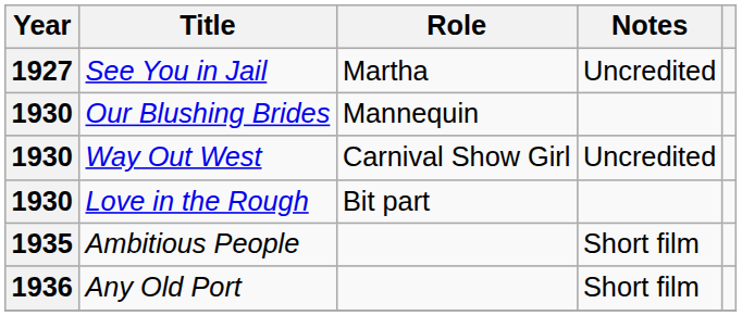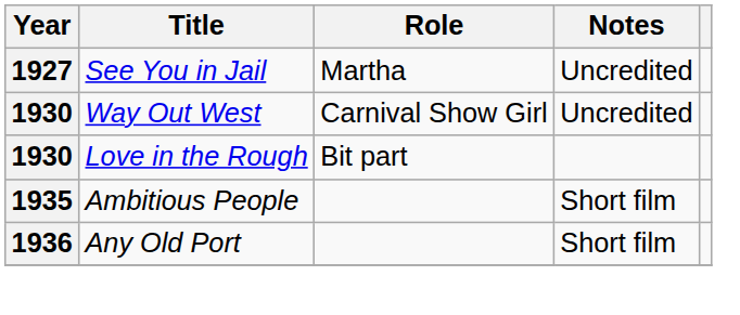- row: 1930 | Our Blushing Brides | Mannequin
